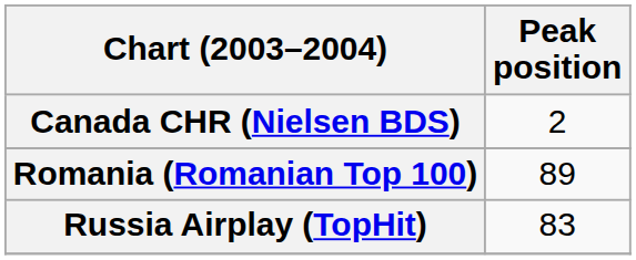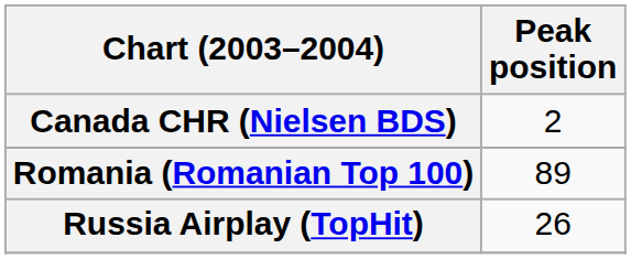Russia Airplay (TopHit) | Peak position: 83 -> 26
